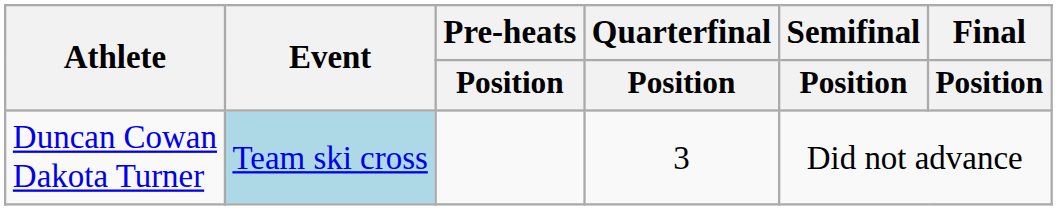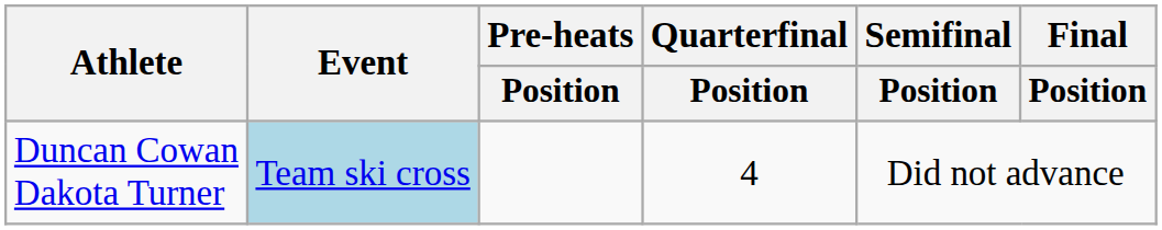Duncan Cowan Dakota Turner | Quarterfinal / Position: 3 -> 4
